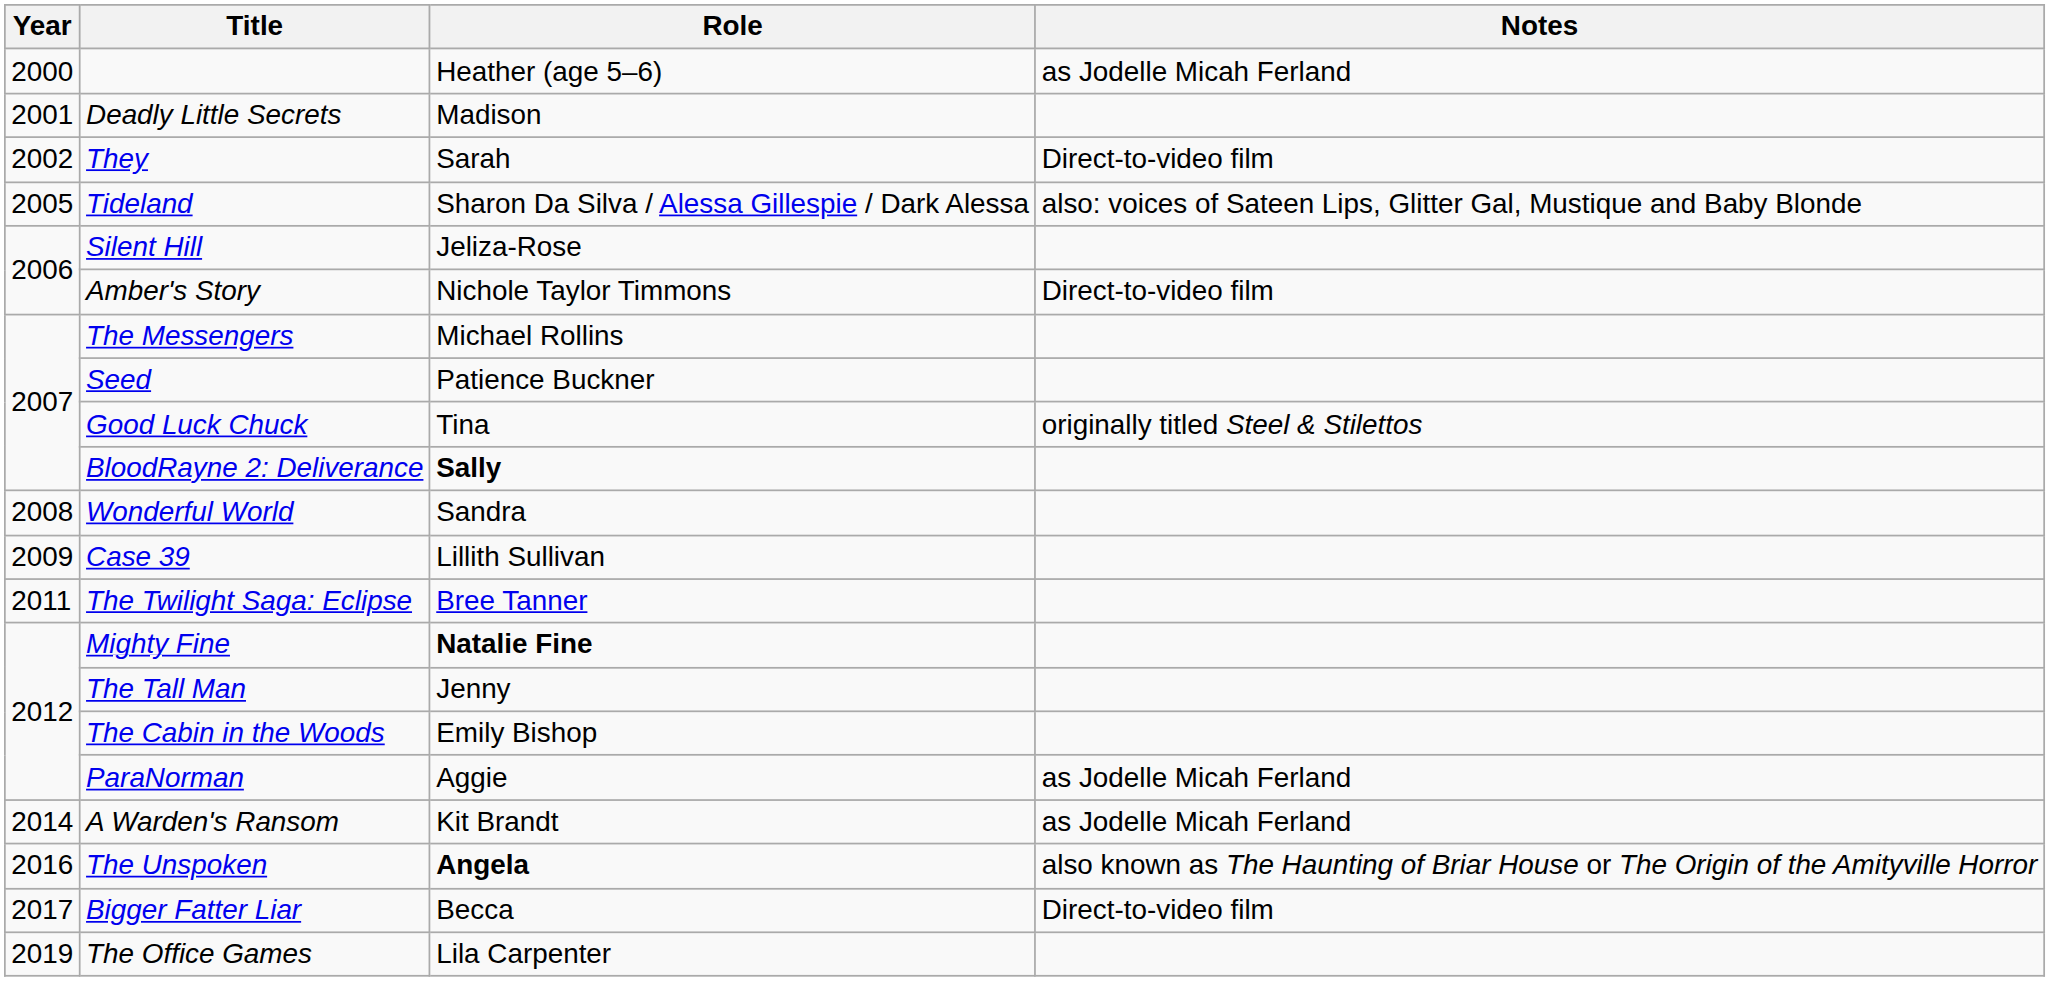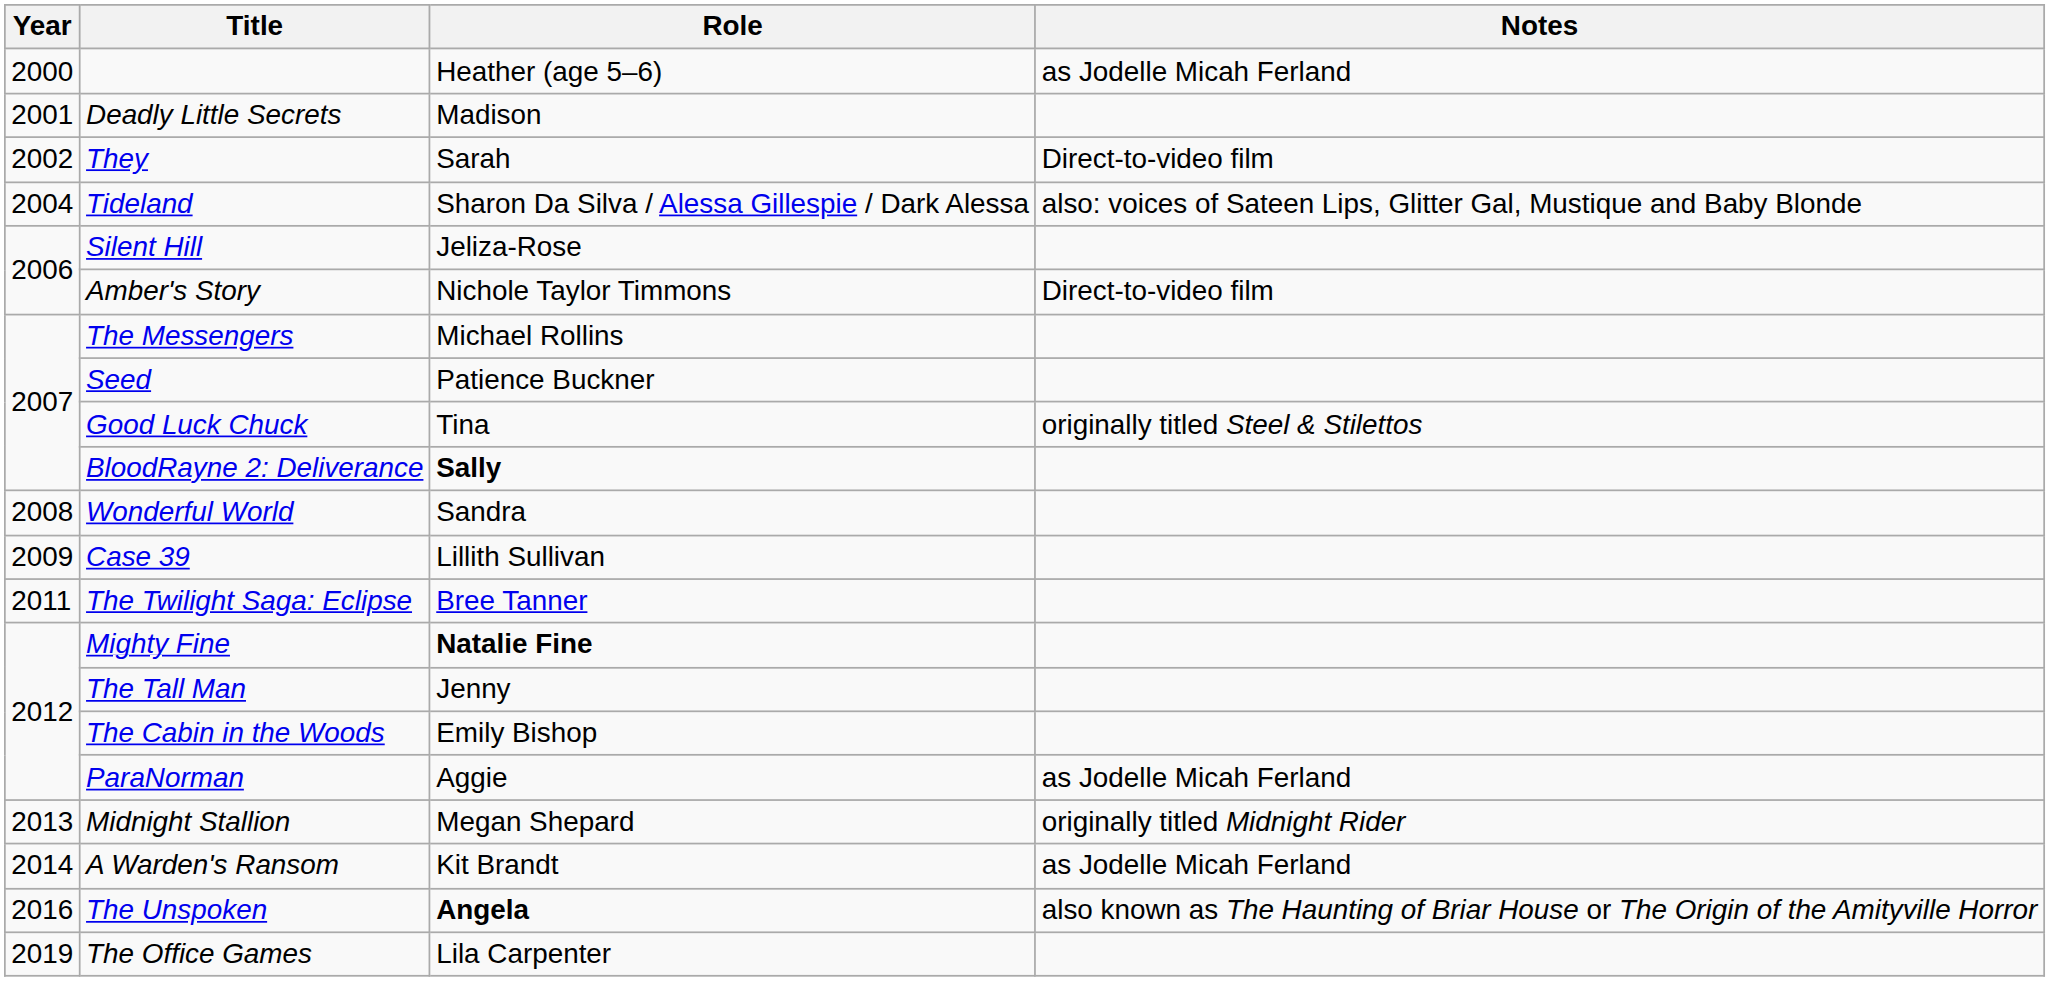Tideland | Year: 2005 -> 2004
+ row: 2013 | Midnight Stallion | Megan Shepard | originally titled Midnight Rider
- row: 2017 | Bigger Fatter Liar | Becca | Direct-to-video film
